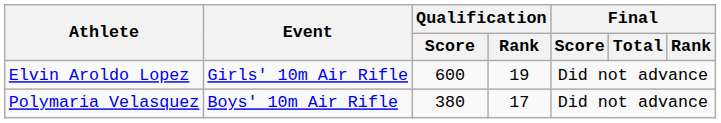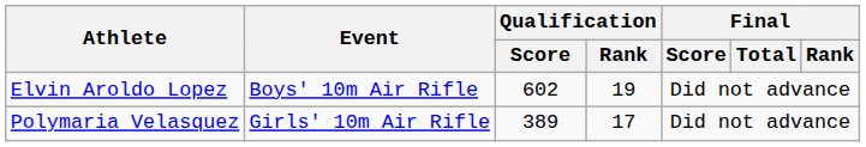Elvin Aroldo Lopez | Event: Girls' 10m Air Rifle -> Boys' 10m Air Rifle
Elvin Aroldo Lopez | Qualification / Score: 600 -> 602
Polymaria Velasquez | Event: Boys' 10m Air Rifle -> Girls' 10m Air Rifle
Polymaria Velasquez | Qualification / Score: 380 -> 389
